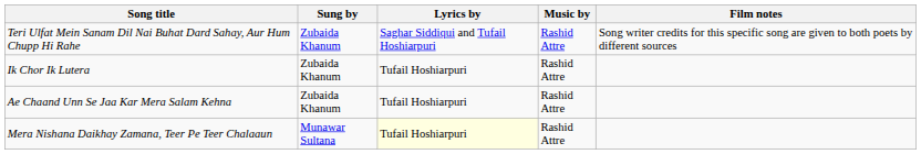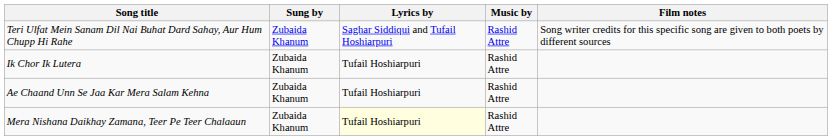Mera Nishana Daikhay Zamana, Teer Pe Teer Chalaaun | Sung by: Munawar Sultana -> Zubaida Khanum
